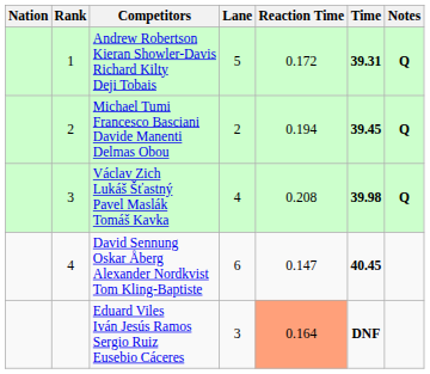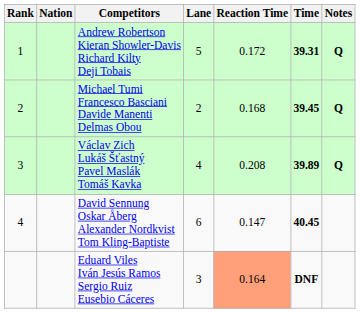columns swapped: Rank <-> Nation
Michael Tumi Francesco Basciani Davide Manenti Delmas Obou | Reaction Time: 0.194 -> 0.168
Václav Zich Lukáš Šťastný Pavel Maslák Tomáš Kavka | Time: 39.98 -> 39.89
